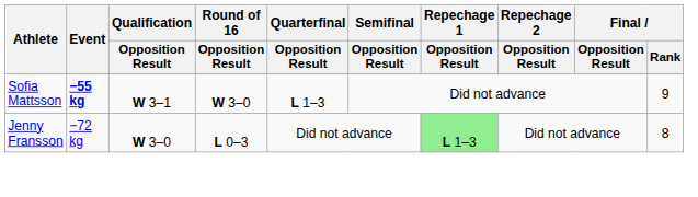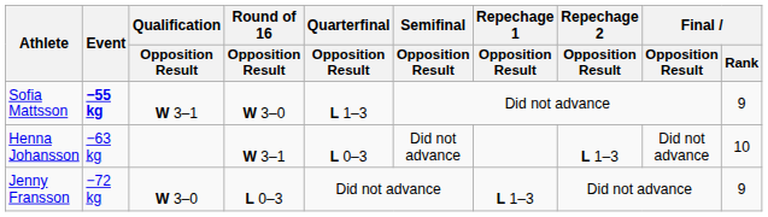+ row: Henna Johansson | −63 kg | W 3–1 | L 0–3 | Did not advance | L 1–3 | Did not advance | 10
Jenny Fransson | Repechage 1 / Opposition Result: lightgreen background -> no background
Jenny Fransson | Final / Rank: 8 -> 9
